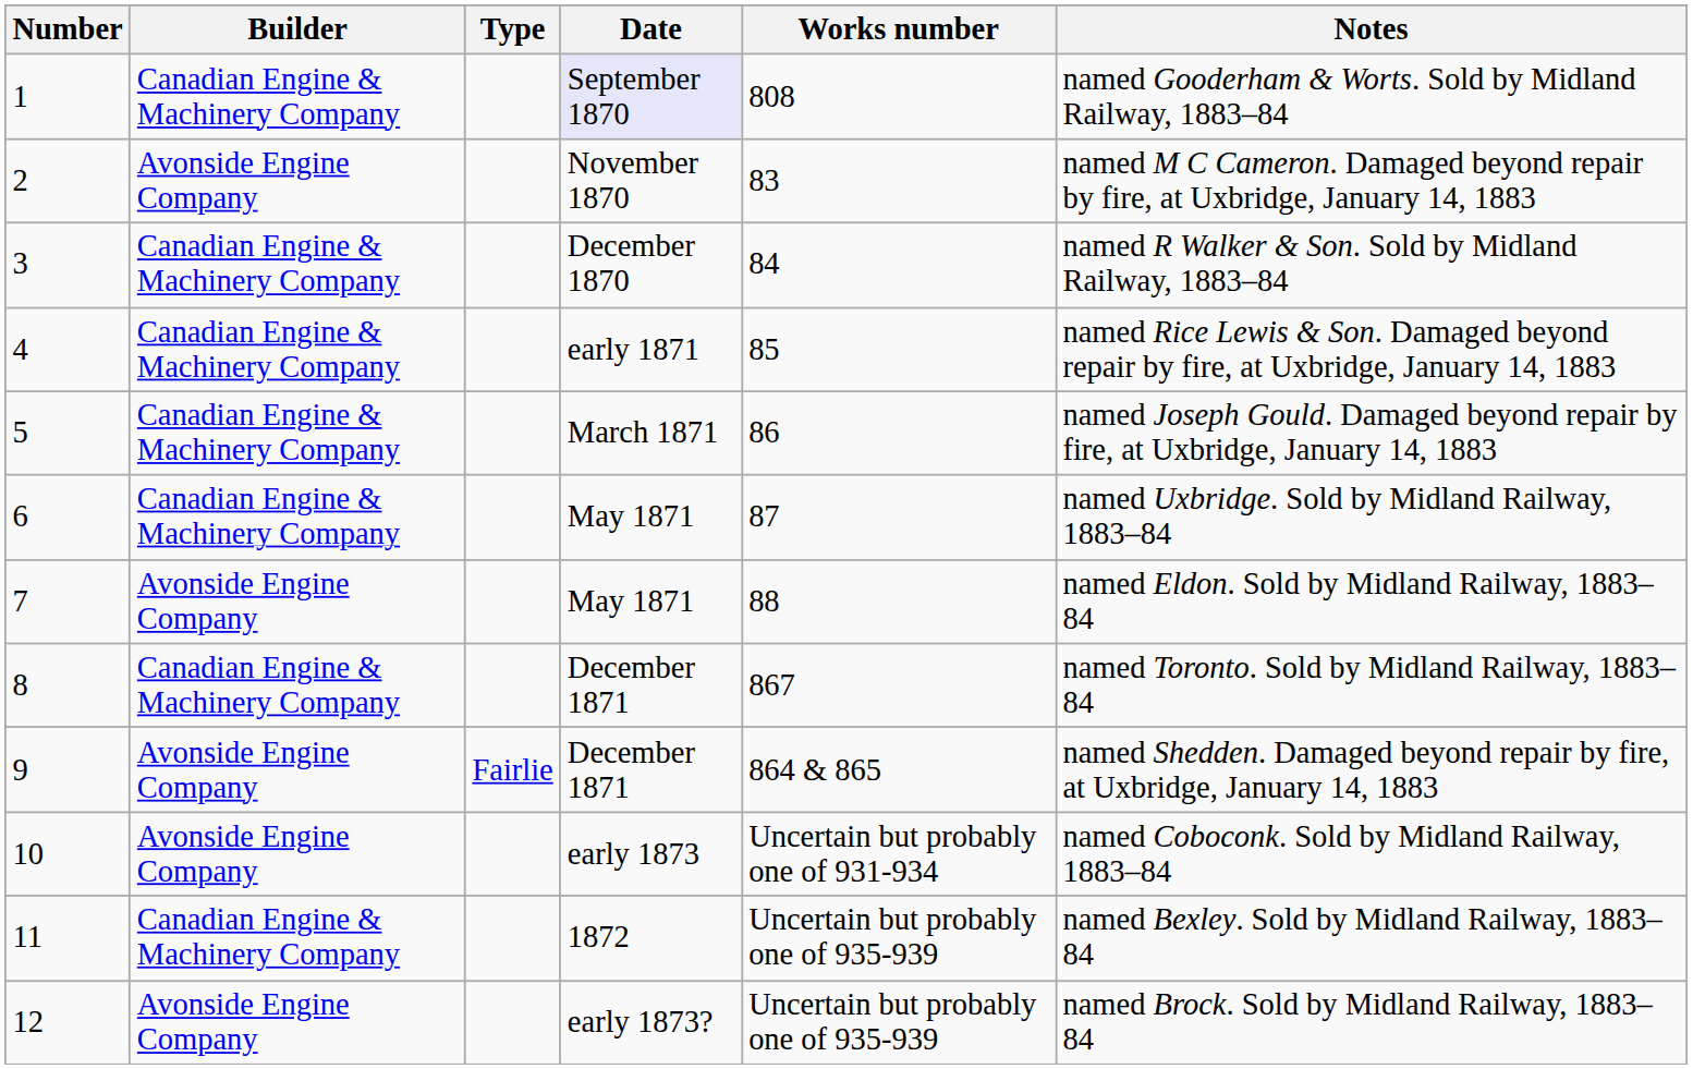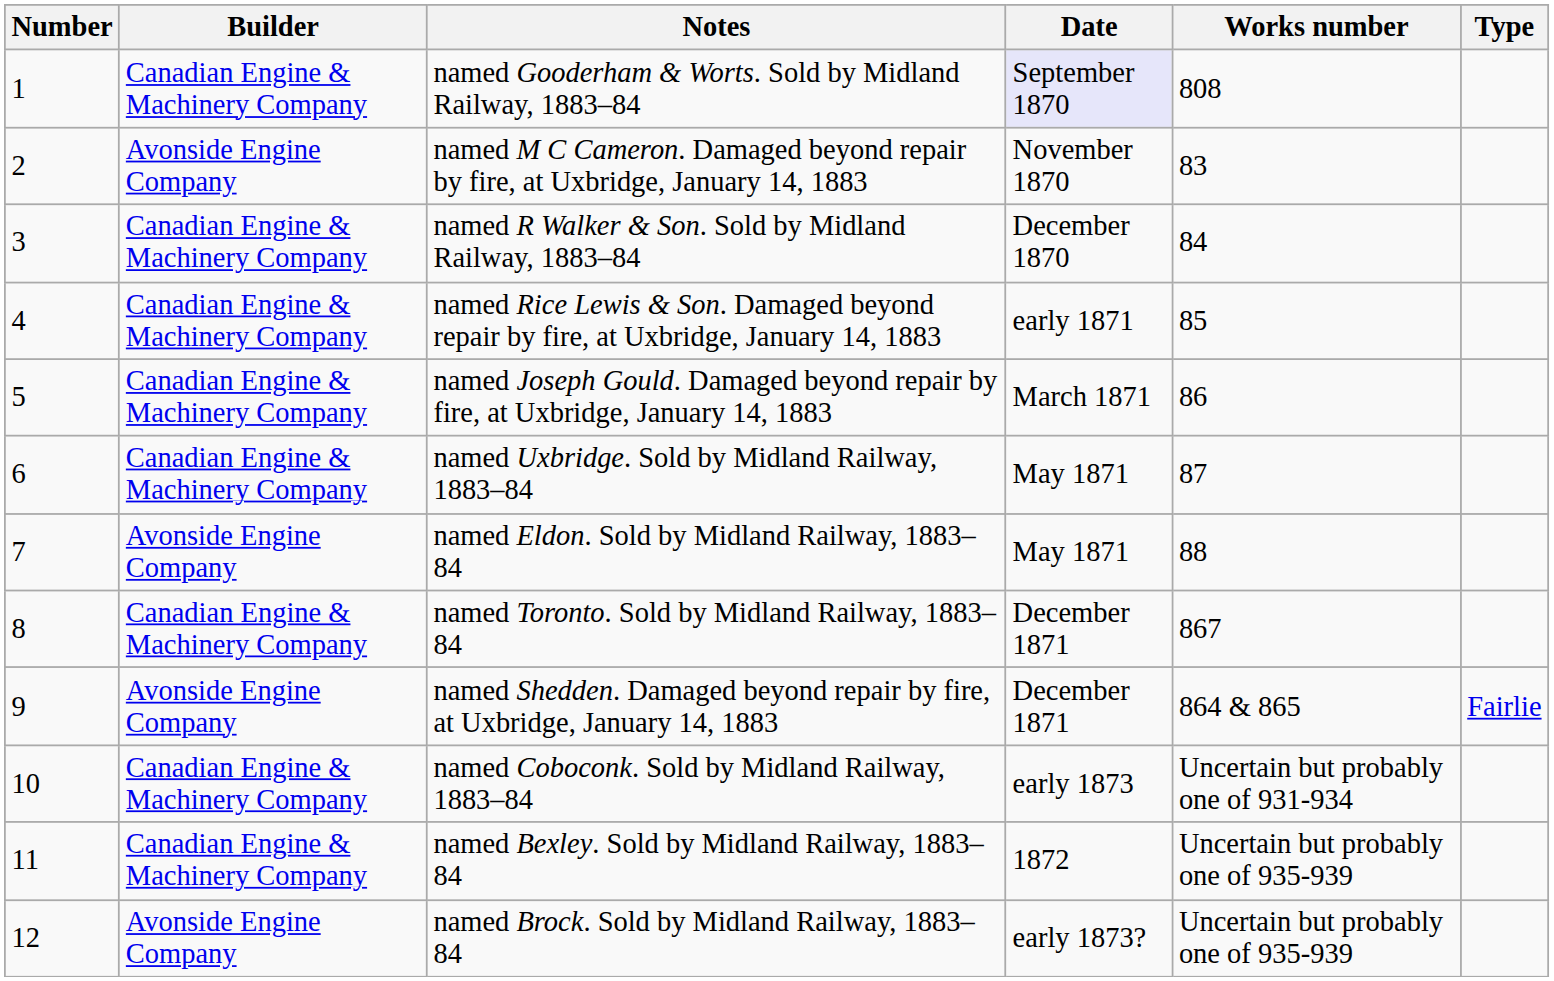columns swapped: Type <-> Notes
10 | Builder: Avonside Engine Company -> Canadian Engine & Machinery Company
